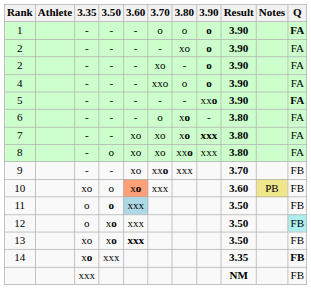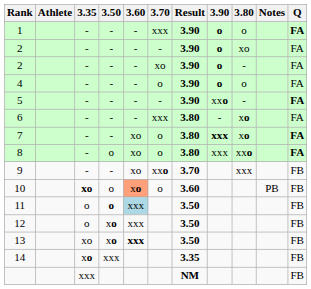columns swapped: 3.80 <-> Result
1 | 3.70: o -> xxx
4 | 3.70: xxo -> o
6 | 3.70: o -> xxx
7 | 3.70: xo -> o
7 | Q: normal -> bold
8 | 3.70: xo -> o
8 | Q: normal -> bold
10 | 3.35: normal -> bold
10 | 3.70: xxx -> o
10 | Notes: khaki background -> no background
12 | Q: paleturquoise background -> no background
14 | Q: bold -> normal
